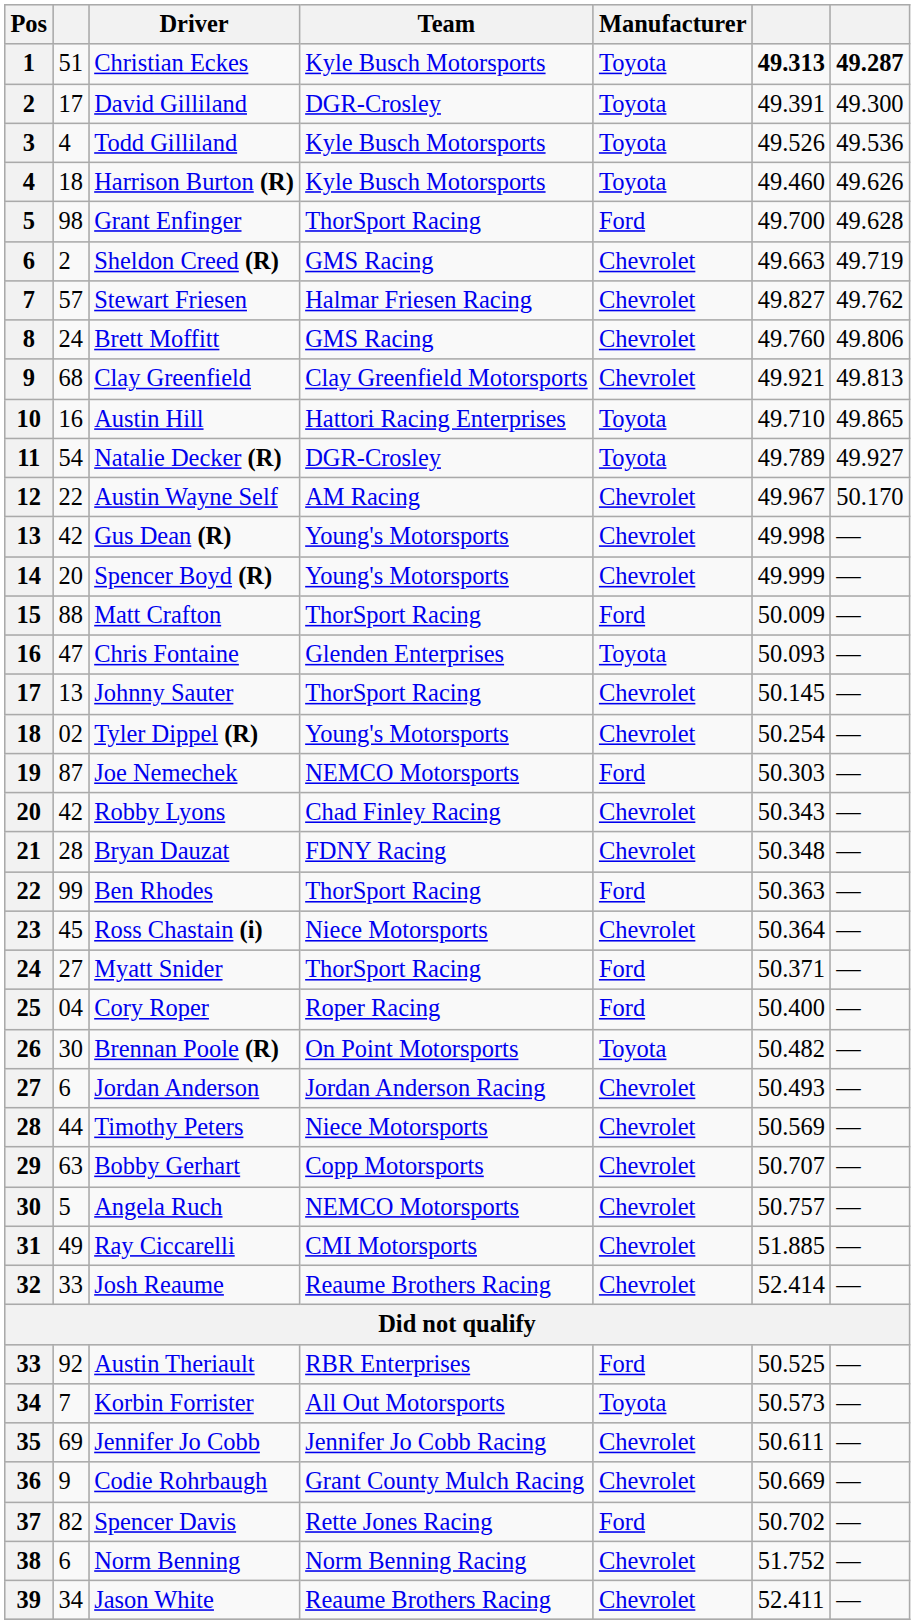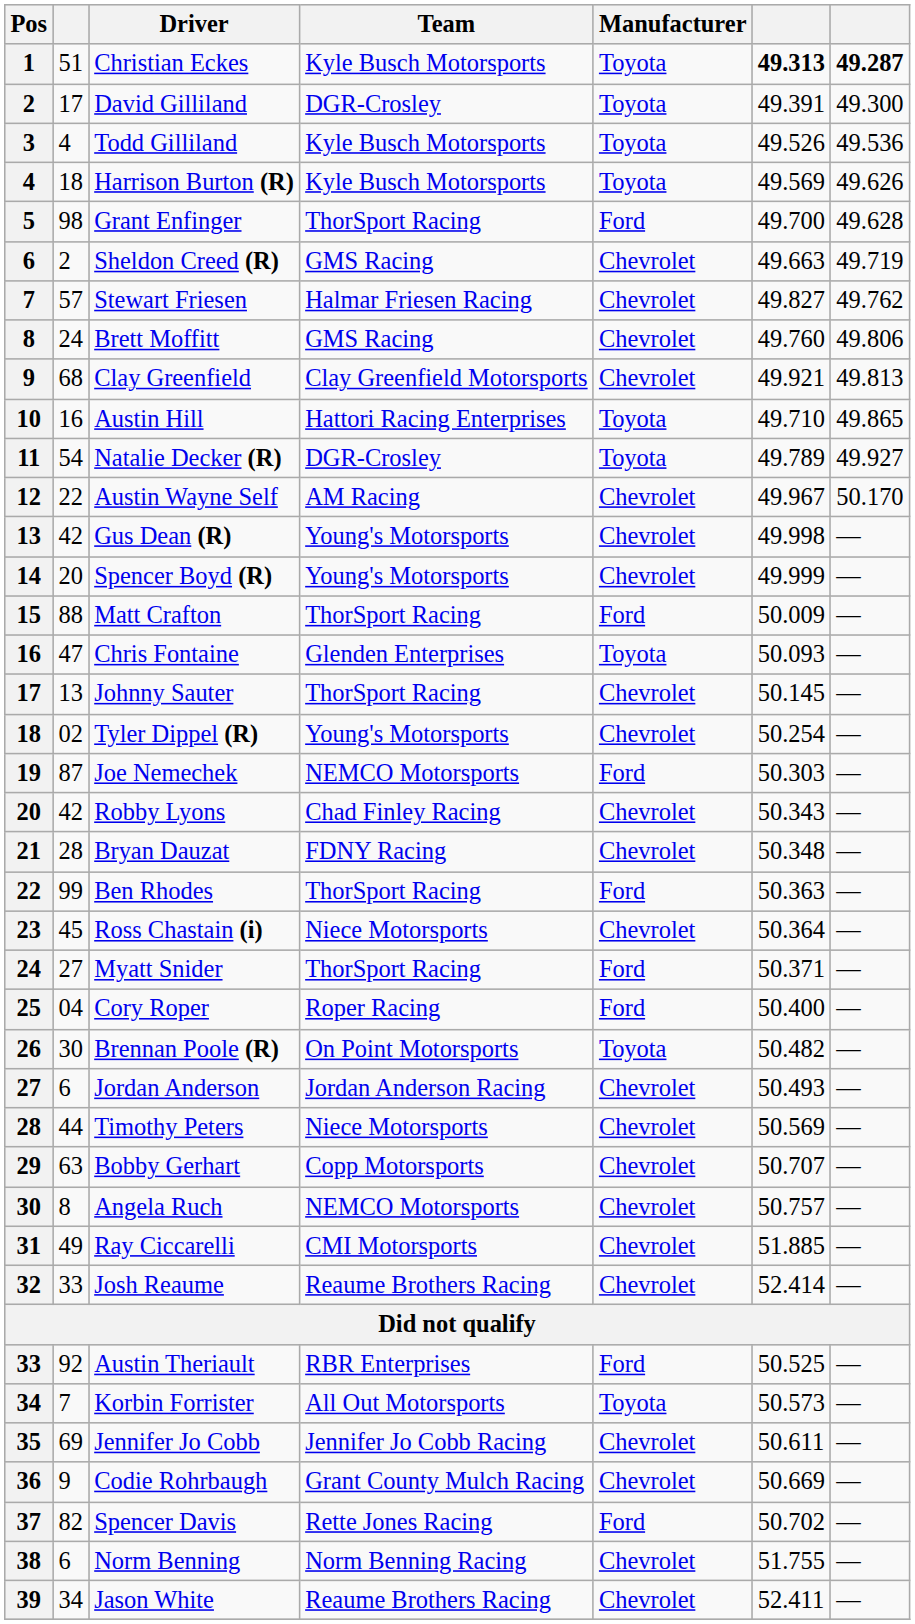Harrison Burton (R) | column 6: 49.460 -> 49.569
Angela Ruch | column 2: 5 -> 8
Norm Benning | column 6: 51.752 -> 51.755
